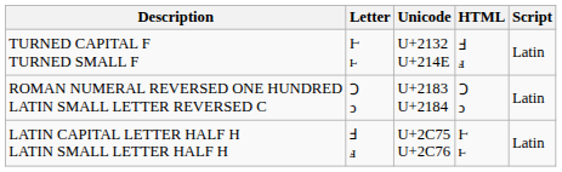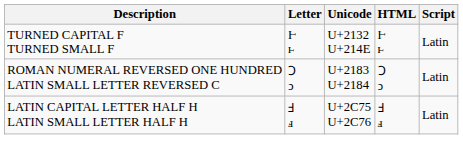TURNED CAPITAL F TURNED SMALL F | HTML: Ⅎ ⅎ -> Ⱶ ⱶ
LATIN CAPITAL LETTER HALF H LATIN SMALL LETTER HALF H | HTML: Ⱶ ⱶ -> Ⅎ ⅎ
